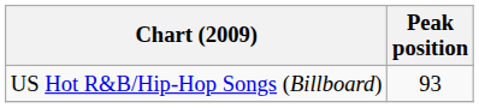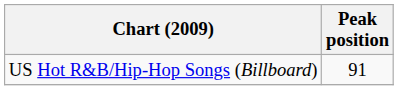US Hot R&B/Hip-Hop Songs (Billboard) | Peak position: 93 -> 91
